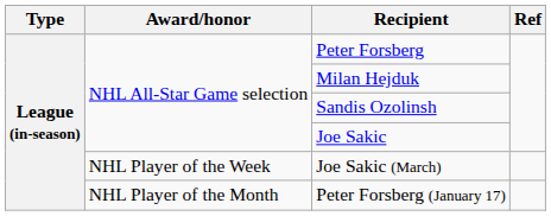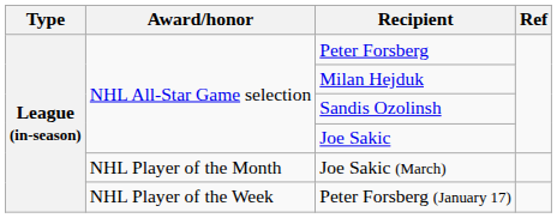Joe Sakic (March) | Award/honor: NHL Player of the Week -> NHL Player of the Month
Peter Forsberg (January 17) | Award/honor: NHL Player of the Month -> NHL Player of the Week
